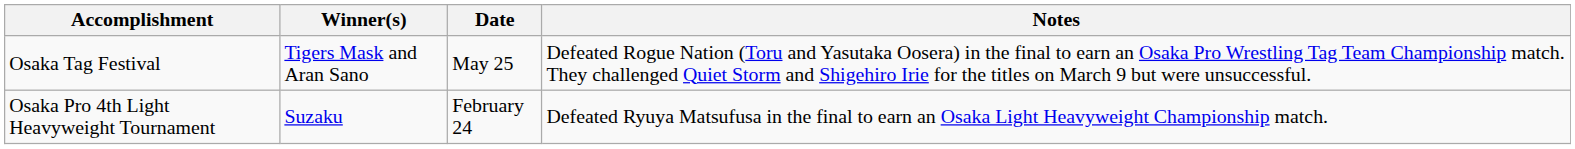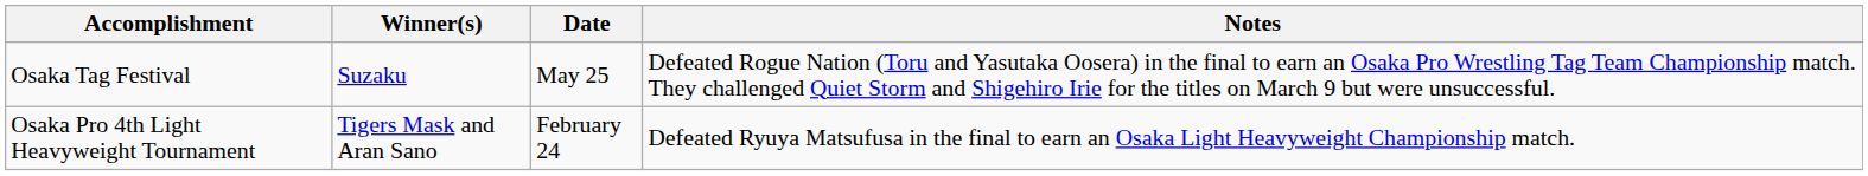Osaka Tag Festival | Winner(s): Tigers Mask and Aran Sano -> Suzaku
Osaka Pro 4th Light Heavyweight Tournament | Winner(s): Suzaku -> Tigers Mask and Aran Sano
